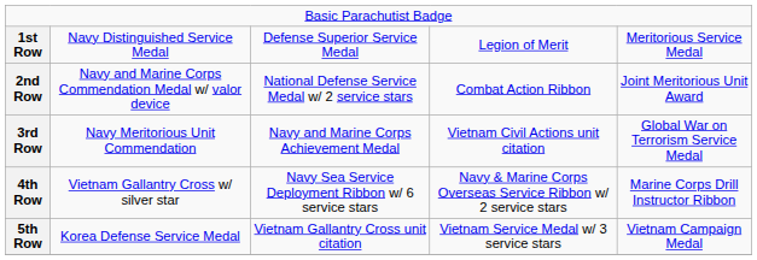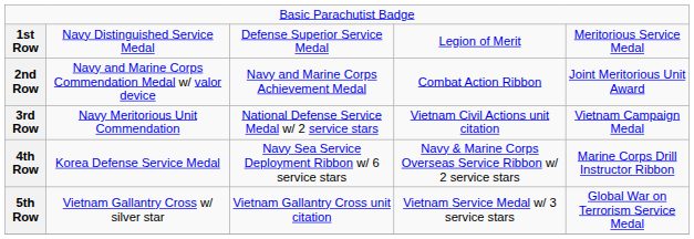2nd Row | column 3: National Defense Service Medal w/ 2 service stars -> Navy and Marine Corps Achievement Medal
3rd Row | column 3: Navy and Marine Corps Achievement Medal -> National Defense Service Medal w/ 2 service stars
3rd Row | column 5: Global War on Terrorism Service Medal -> Vietnam Campaign Medal
4th Row | column 2: Vietnam Gallantry Cross w/ silver star -> Korea Defense Service Medal
5th Row | column 2: Korea Defense Service Medal -> Vietnam Gallantry Cross w/ silver star
5th Row | column 5: Vietnam Campaign Medal -> Global War on Terrorism Service Medal
